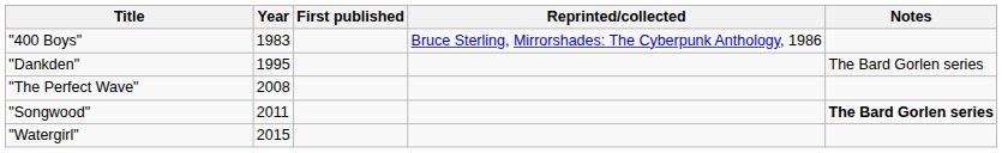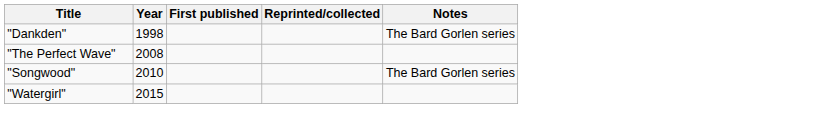- row: "400 Boys" | 1983 | Bruce Sterling, Mirrorshades: The Cyberpunk Anthology, 1986
"Dankden" | Year: 1995 -> 1998
"Songwood" | Year: 2011 -> 2010
"Songwood" | Notes: bold -> normal
